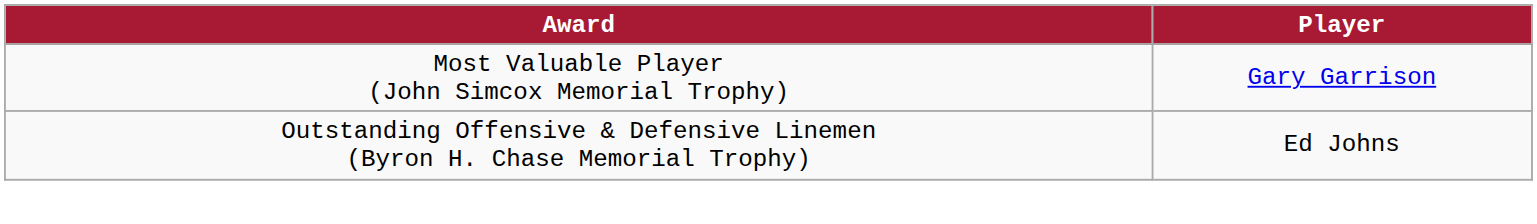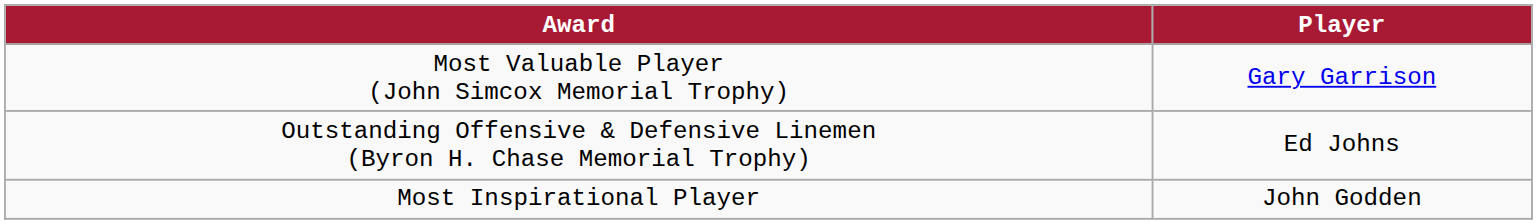+ row: Most Inspirational Player | John Godden
